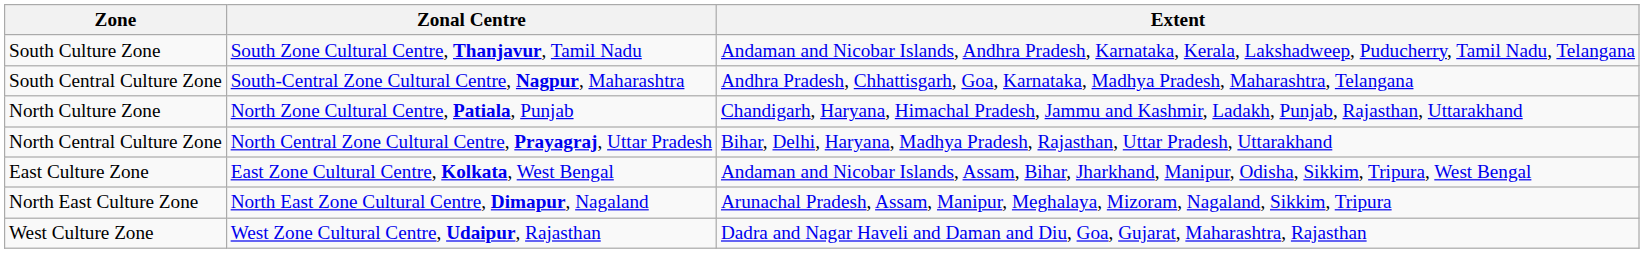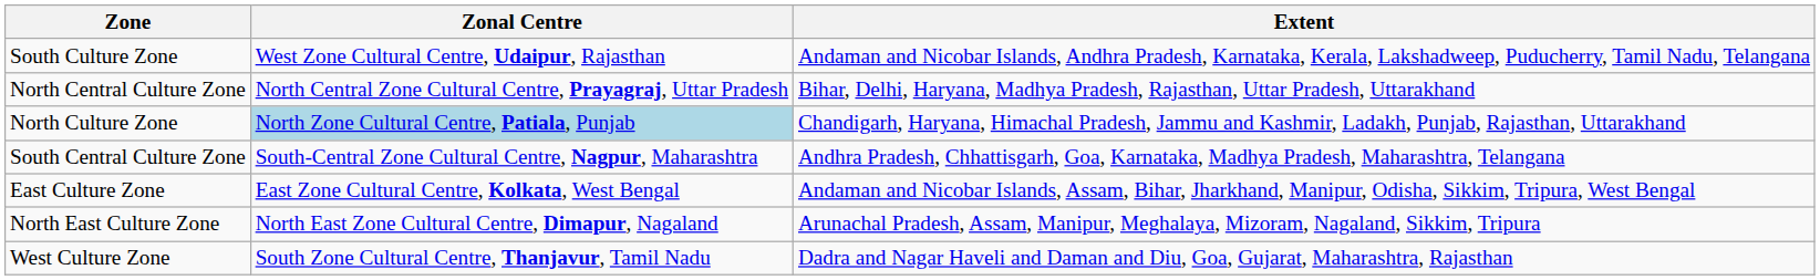South Culture Zone | Zonal Centre: South Zone Cultural Centre, Thanjavur, Tamil Nadu -> West Zone Cultural Centre, Udaipur, Rajasthan
rows swapped: South Central Culture Zone <-> North Central Culture Zone
North Culture Zone | Zonal Centre: no background -> lightblue background
West Culture Zone | Zonal Centre: West Zone Cultural Centre, Udaipur, Rajasthan -> South Zone Cultural Centre, Thanjavur, Tamil Nadu
